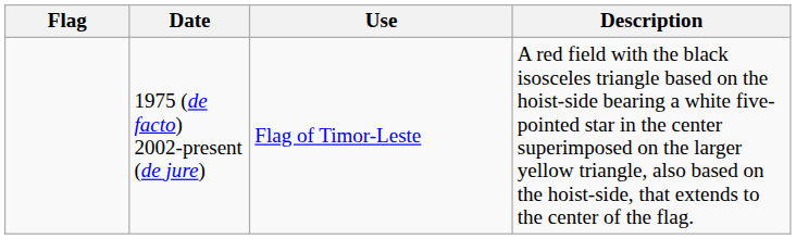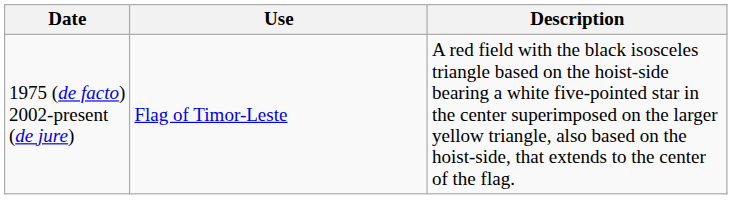- column: Flag
